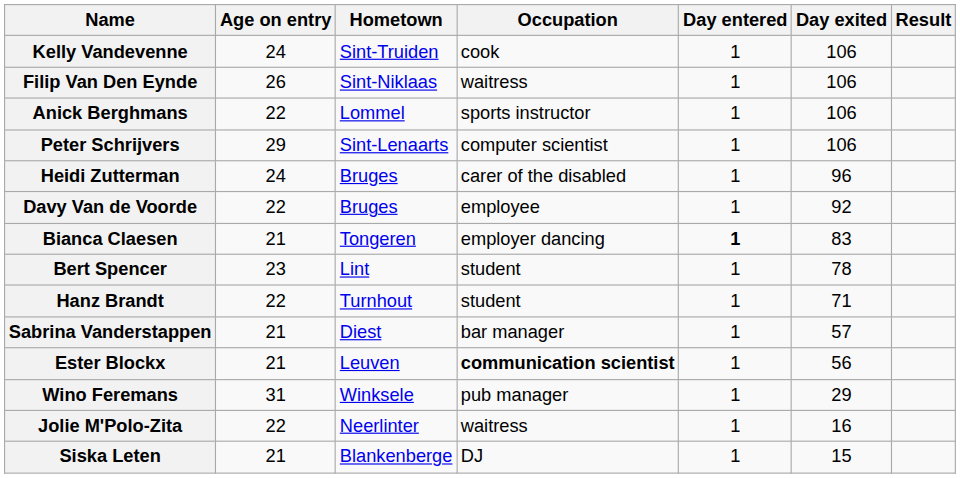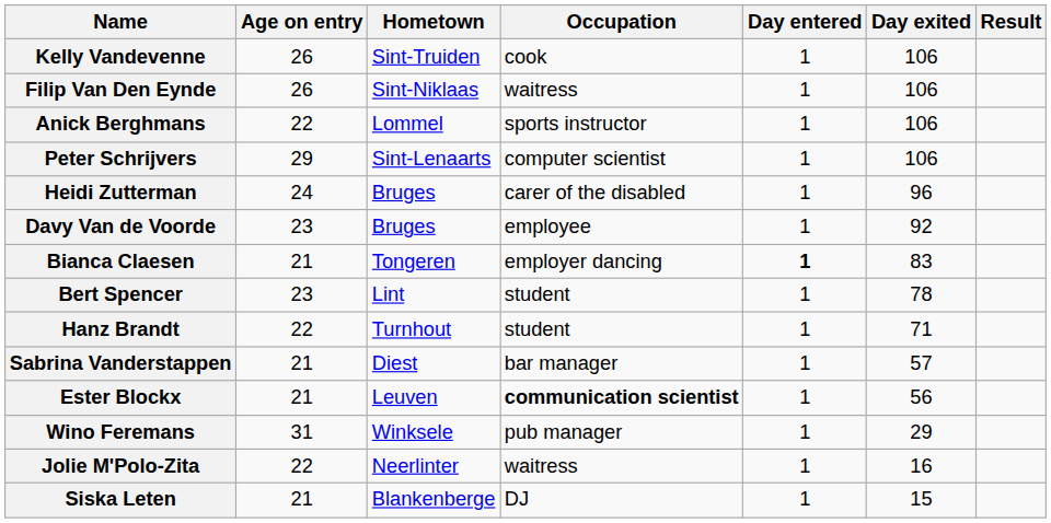Kelly Vandevenne | Age on entry: 24 -> 26
Davy Van de Voorde | Age on entry: 22 -> 23
